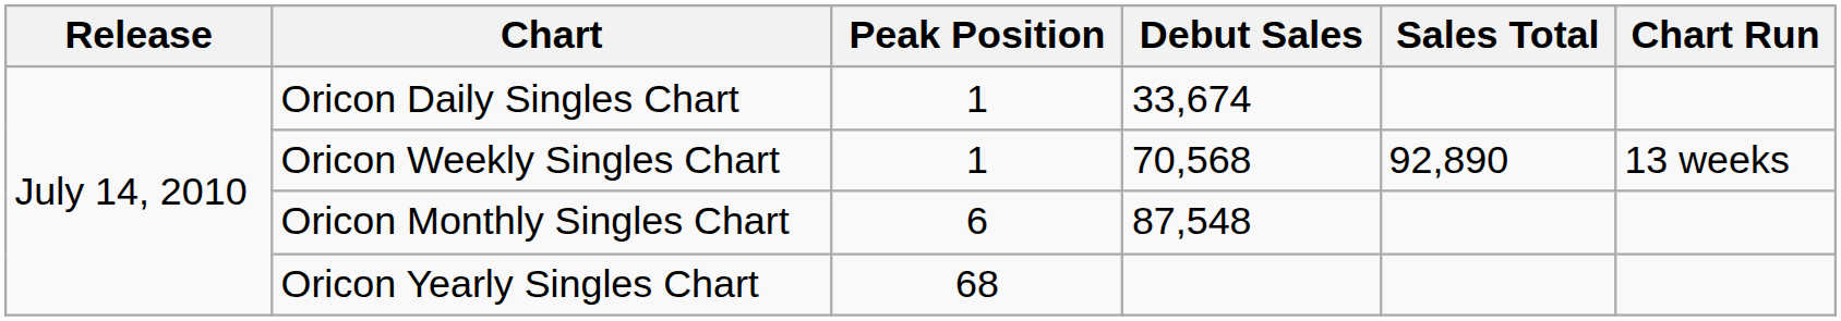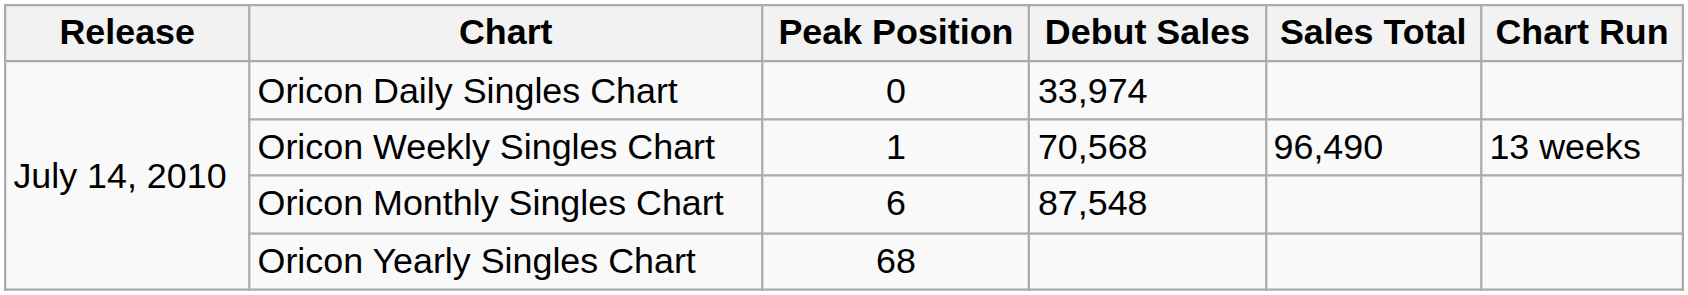Oricon Daily Singles Chart | Peak Position: 1 -> 0
Oricon Daily Singles Chart | Debut Sales: 33,674 -> 33,974
Oricon Weekly Singles Chart | Sales Total: 92,890 -> 96,490
